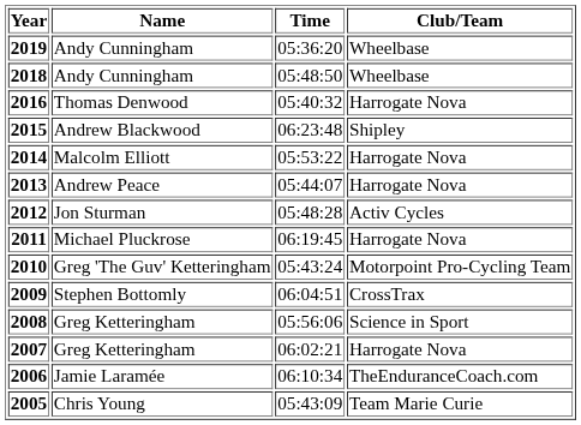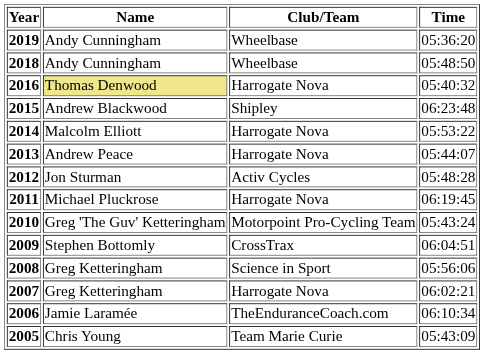columns swapped: Club/Team <-> Time
2016 | Name: no background -> khaki background
